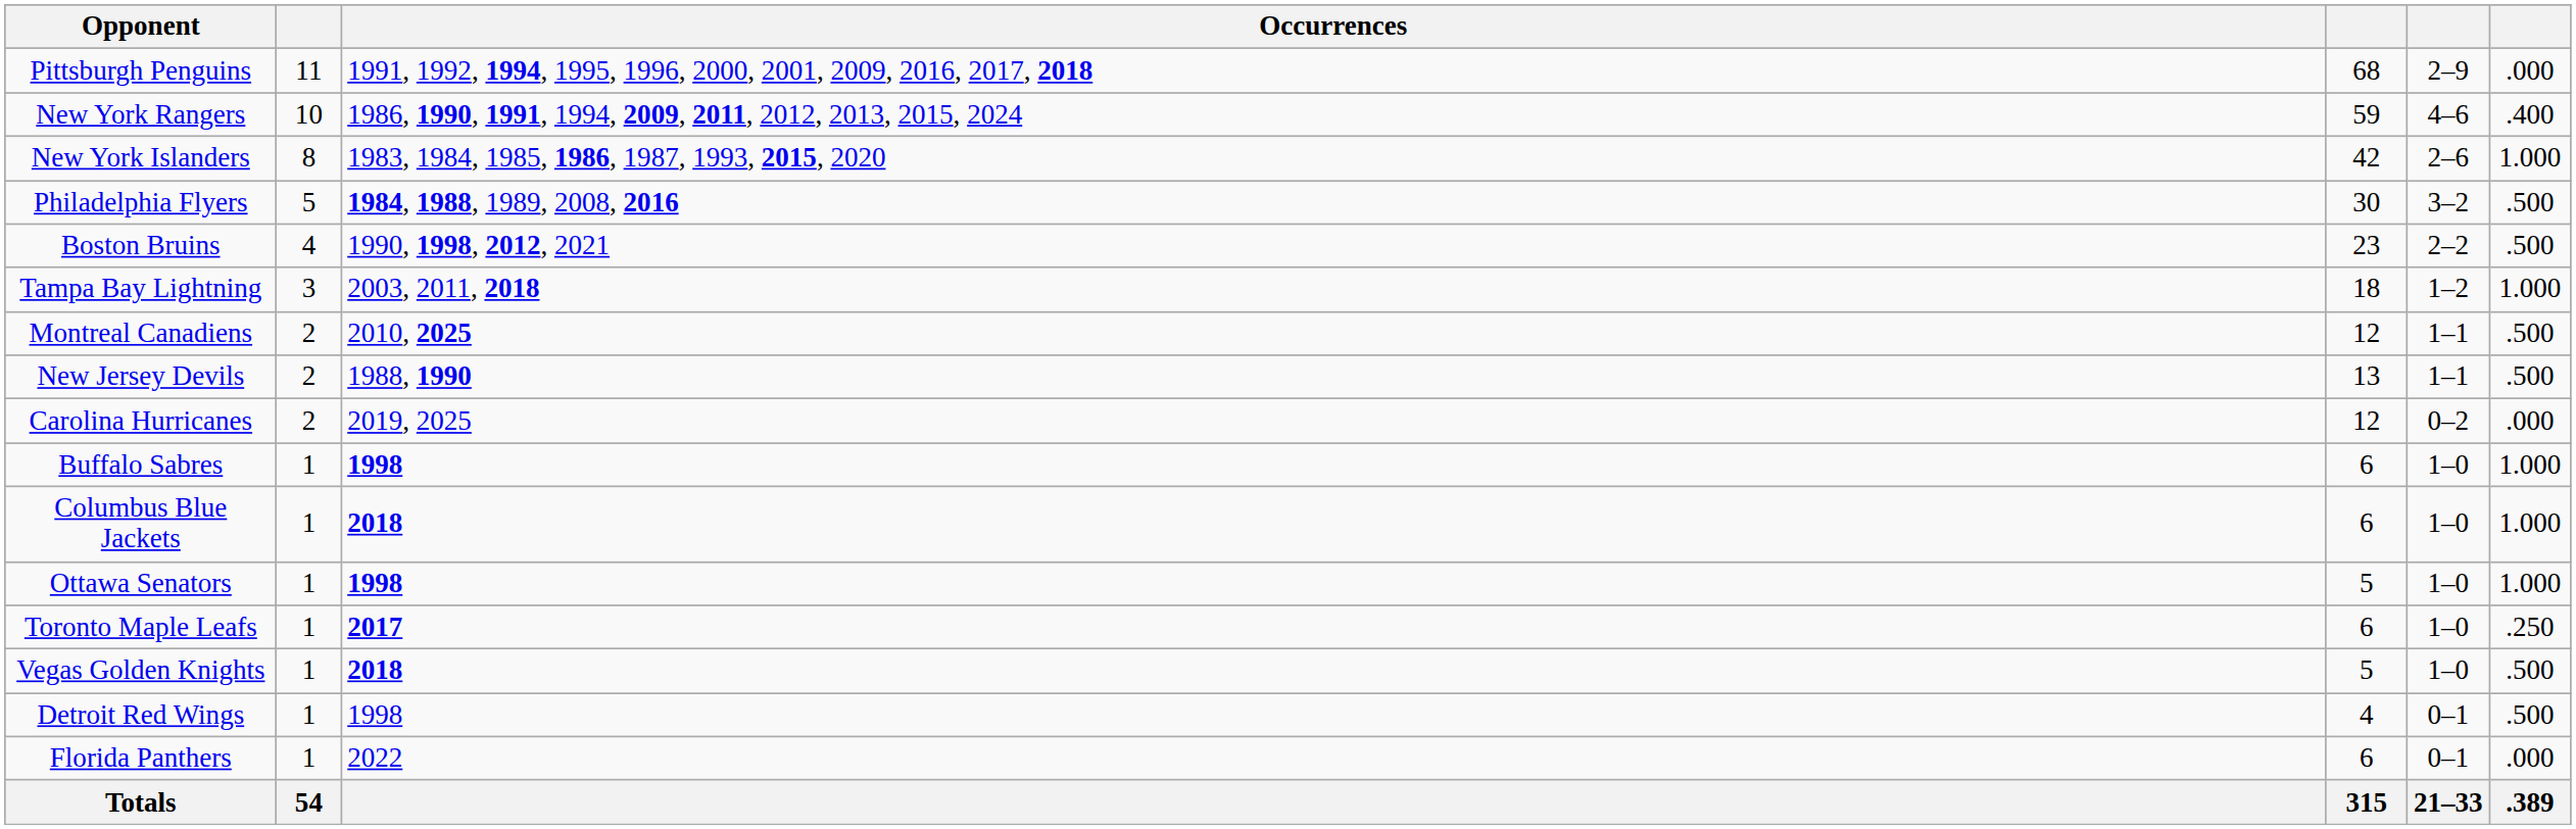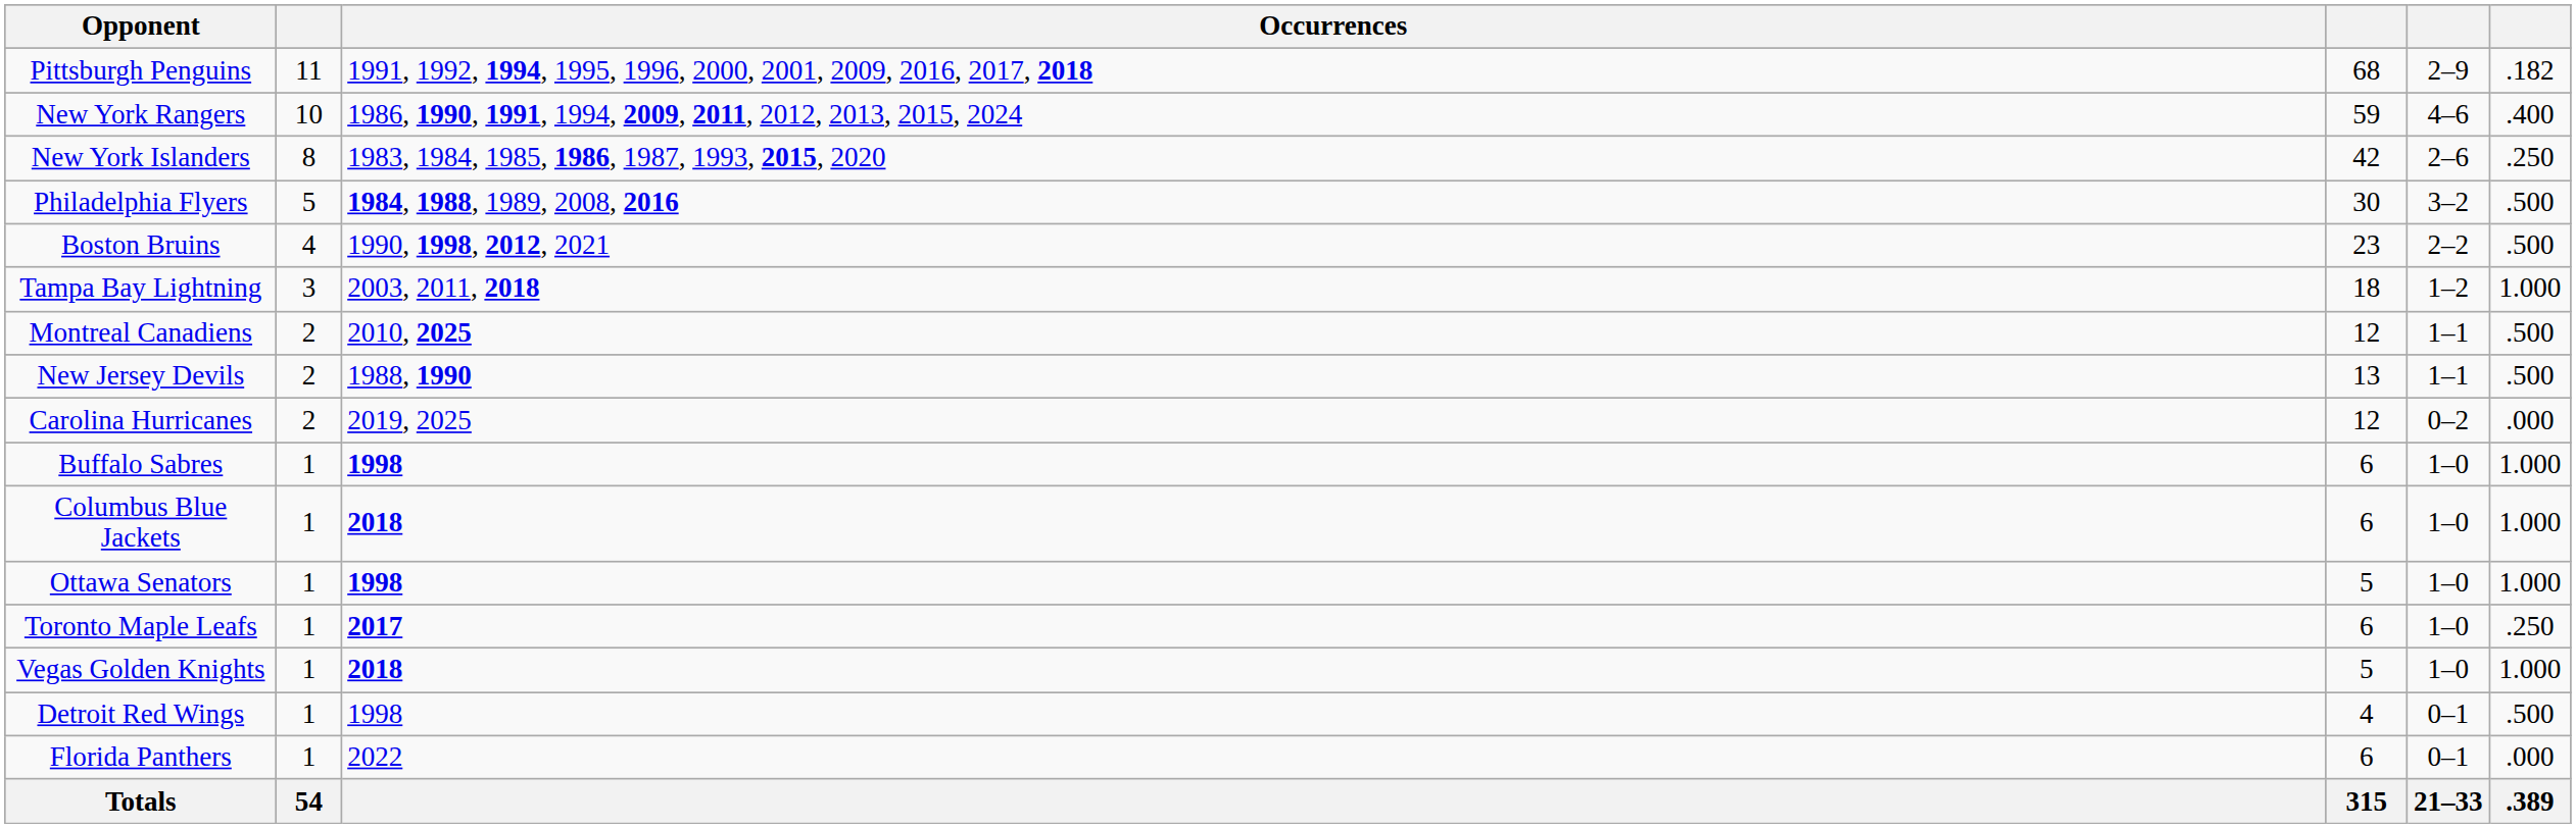Pittsburgh Penguins | column 6: .000 -> .182
New York Islanders | column 6: 1.000 -> .250
Vegas Golden Knights | column 6: .500 -> 1.000
